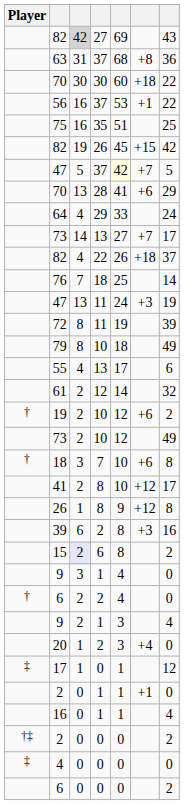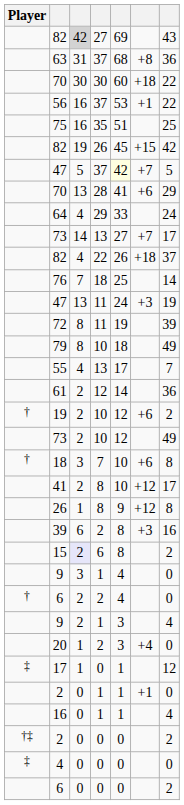55 | column 7: 6 -> 7
61 | column 7: 32 -> 36
